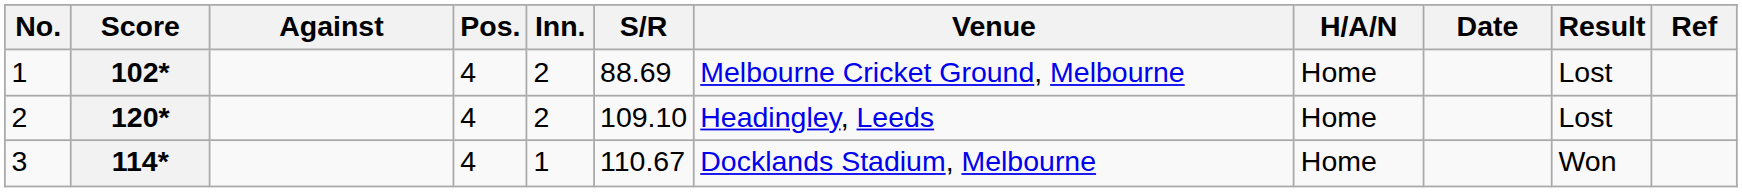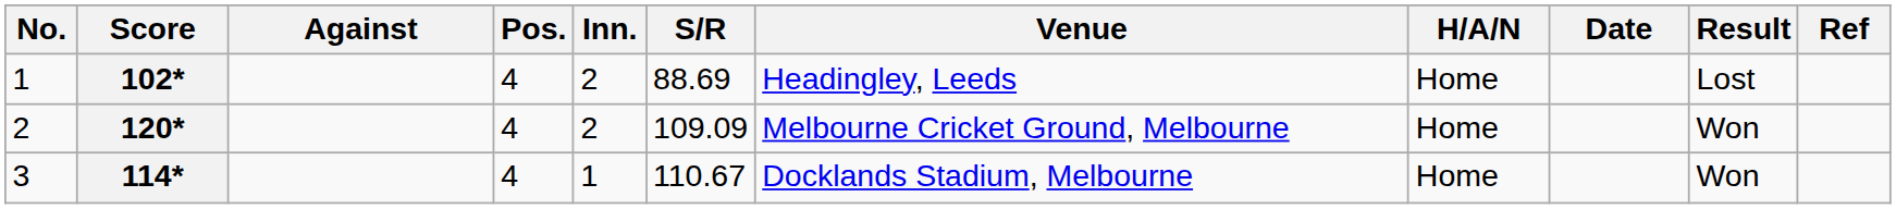102* | Venue: Melbourne Cricket Ground, Melbourne -> Headingley, Leeds
120* | S/R: 109.10 -> 109.09
120* | Venue: Headingley, Leeds -> Melbourne Cricket Ground, Melbourne
120* | Result: Lost -> Won
